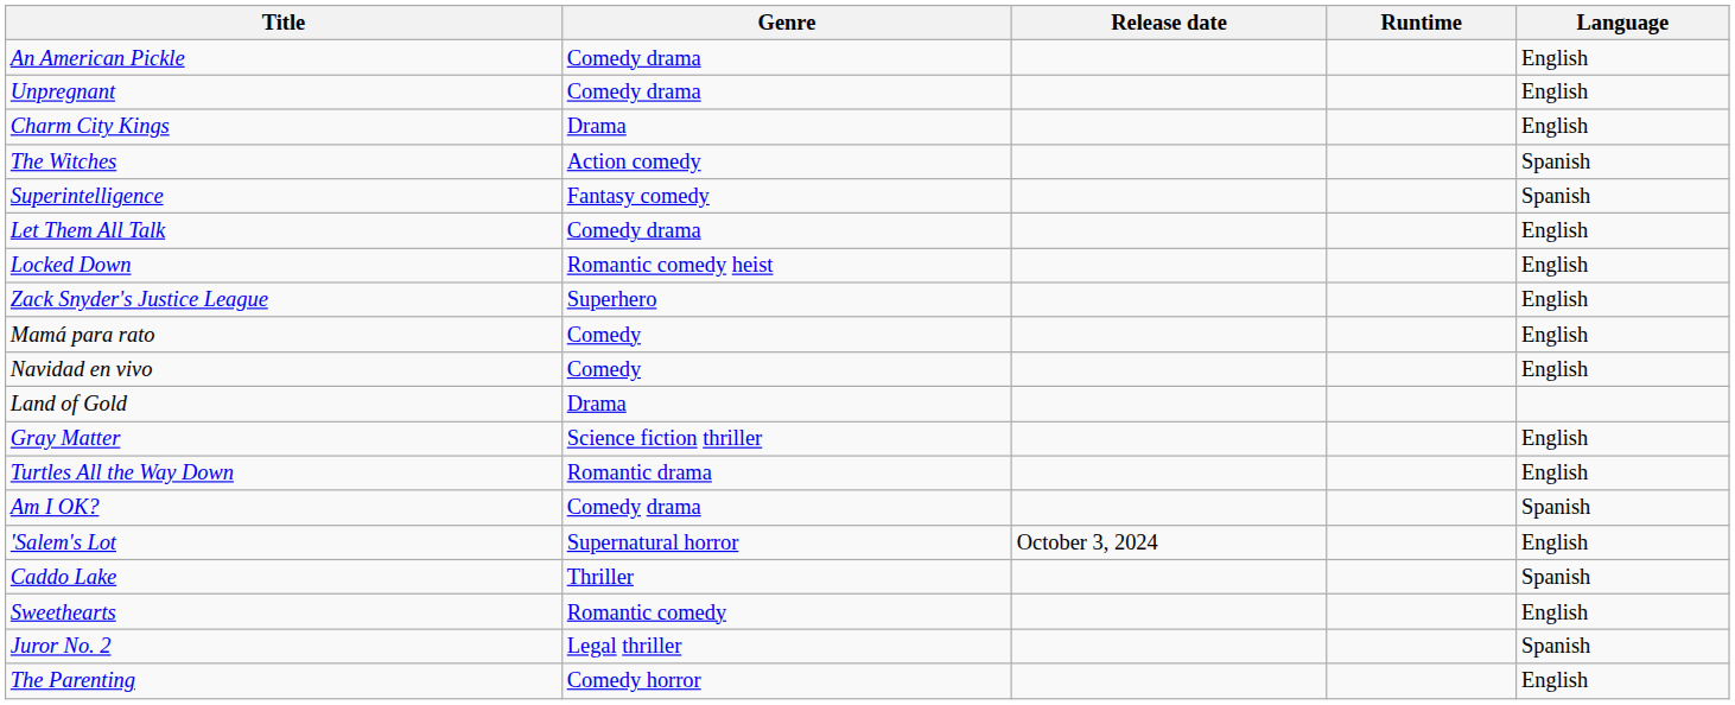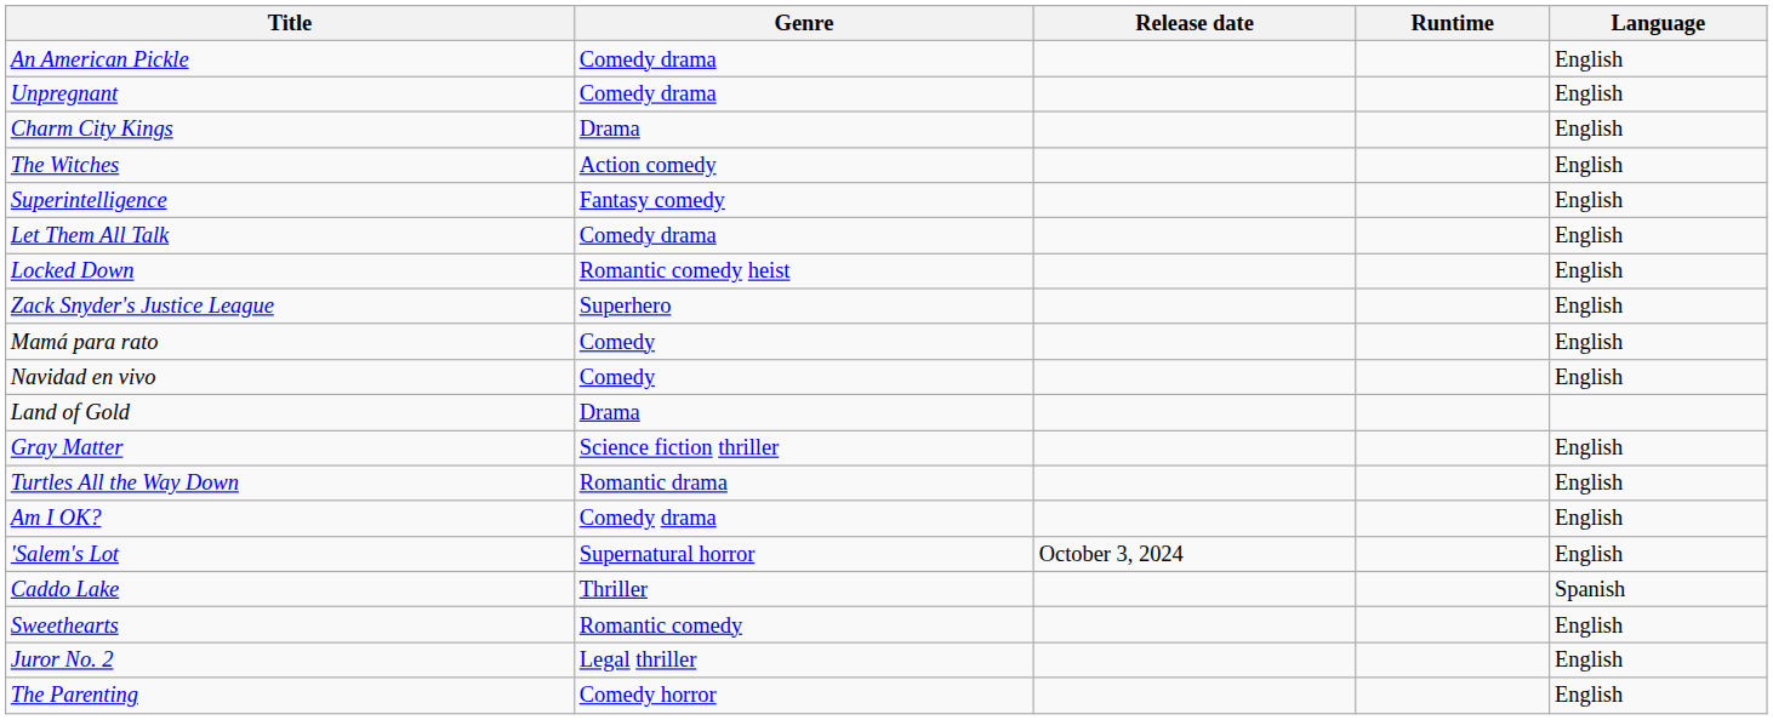The Witches | Language: Spanish -> English
Superintelligence | Language: Spanish -> English
Am I OK? | Language: Spanish -> English
Juror No. 2 | Language: Spanish -> English
